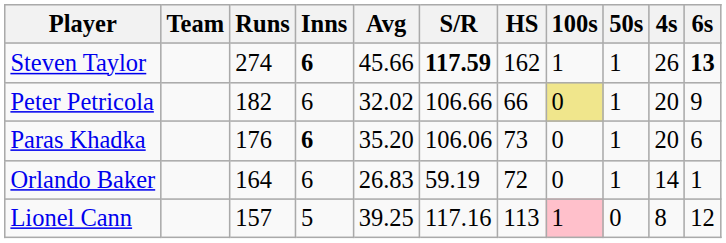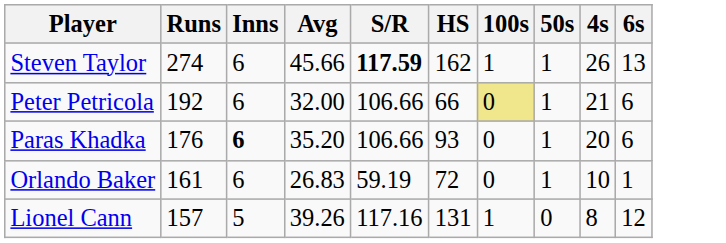- column: Team
Steven Taylor | Inns: bold -> normal
Steven Taylor | 6s: bold -> normal
Peter Petricola | Runs: 182 -> 192
Peter Petricola | Avg: 32.02 -> 32.00
Peter Petricola | 4s: 20 -> 21
Peter Petricola | 6s: 9 -> 6
Paras Khadka | S/R: 106.06 -> 106.66
Paras Khadka | HS: 73 -> 93
Orlando Baker | Runs: 164 -> 161
Orlando Baker | 4s: 14 -> 10
Lionel Cann | Avg: 39.25 -> 39.26
Lionel Cann | HS: 113 -> 131
Lionel Cann | 100s: pink background -> no background
